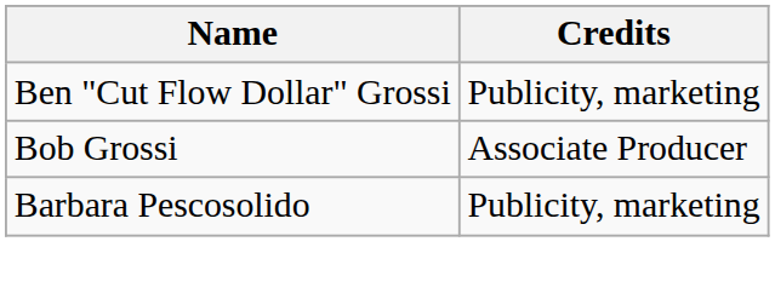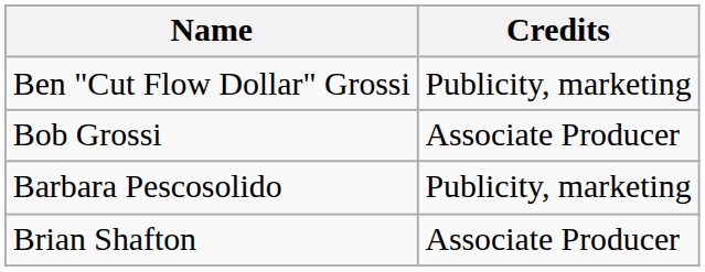+ row: Brian Shafton | Associate Producer
